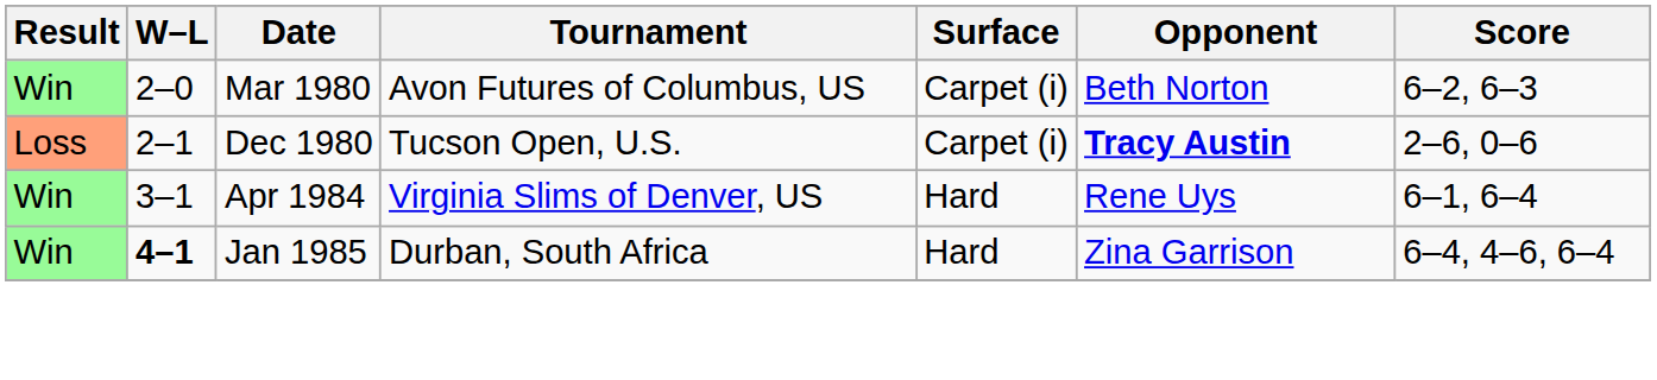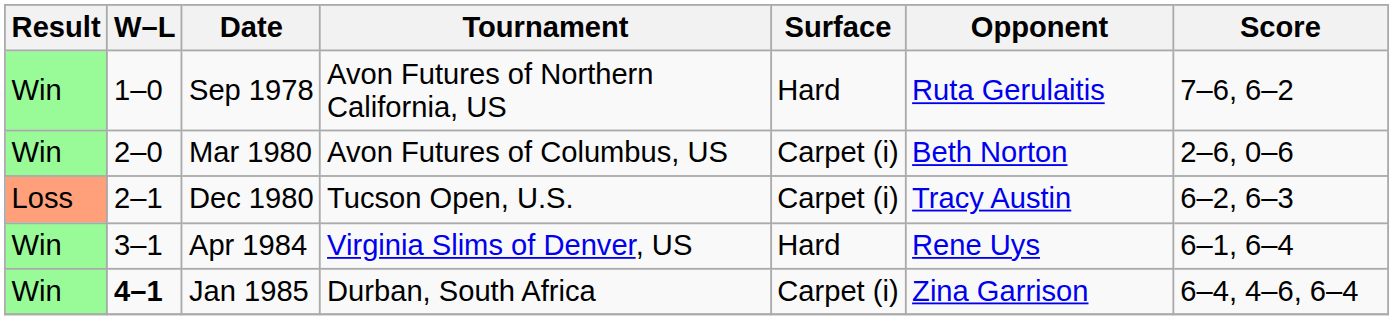+ row: Win | 1–0 | Sep 1978 | Avon Futures of Northern California, US | Hard | Ruta Gerulaitis | 7–6, 6–2
Mar 1980 | Score: 6–2, 6–3 -> 2–6, 0–6
Dec 1980 | Opponent: bold -> normal
Dec 1980 | Score: 2–6, 0–6 -> 6–2, 6–3
Jan 1985 | Surface: Hard -> Carpet (i)
